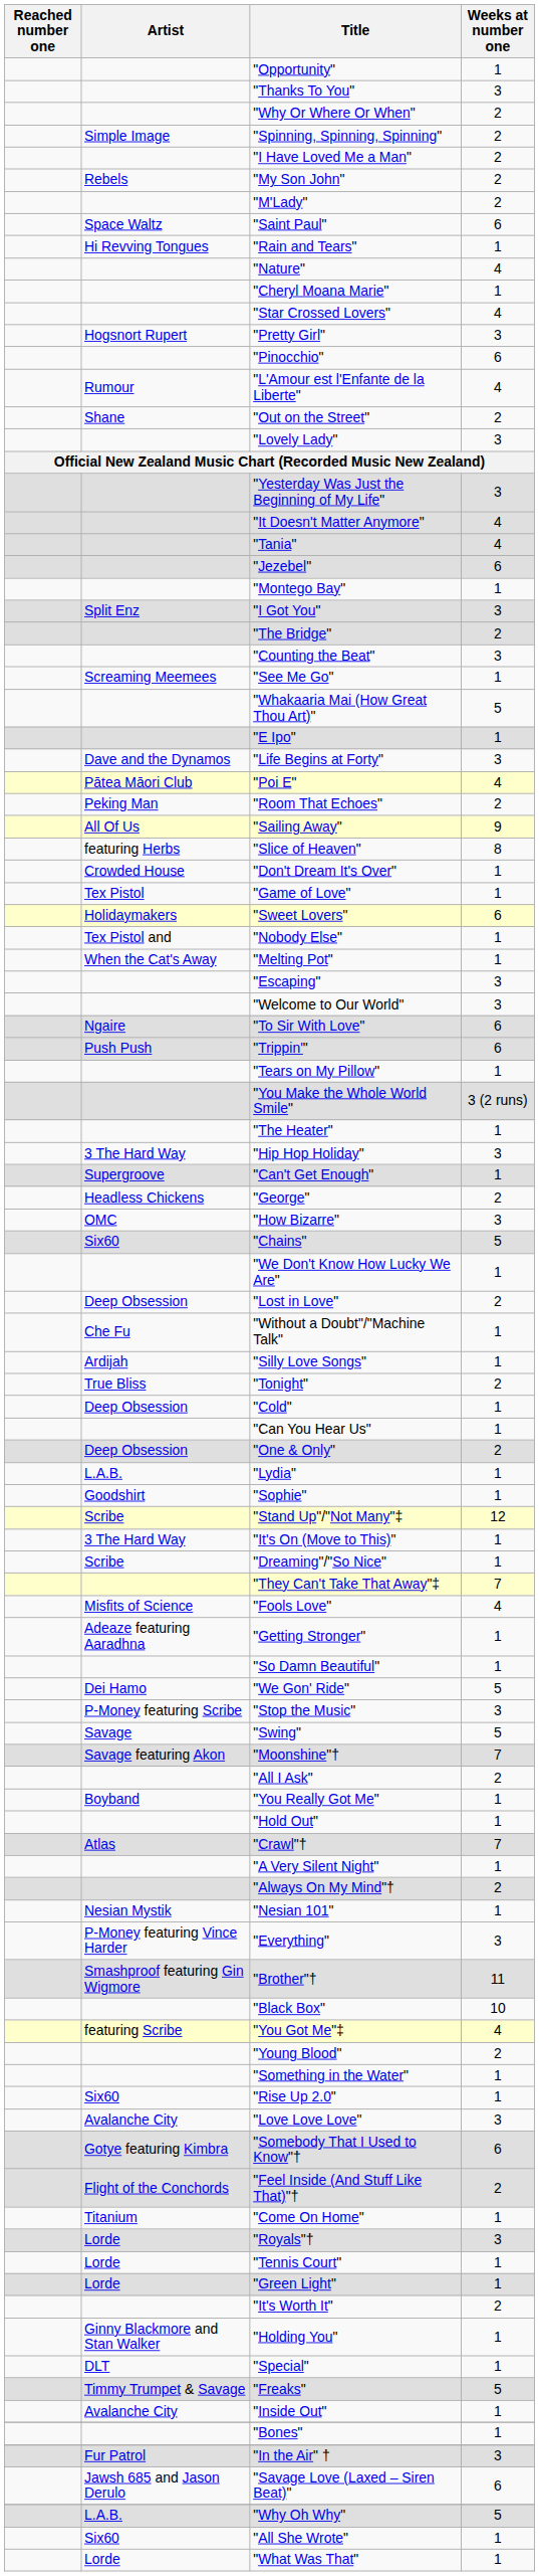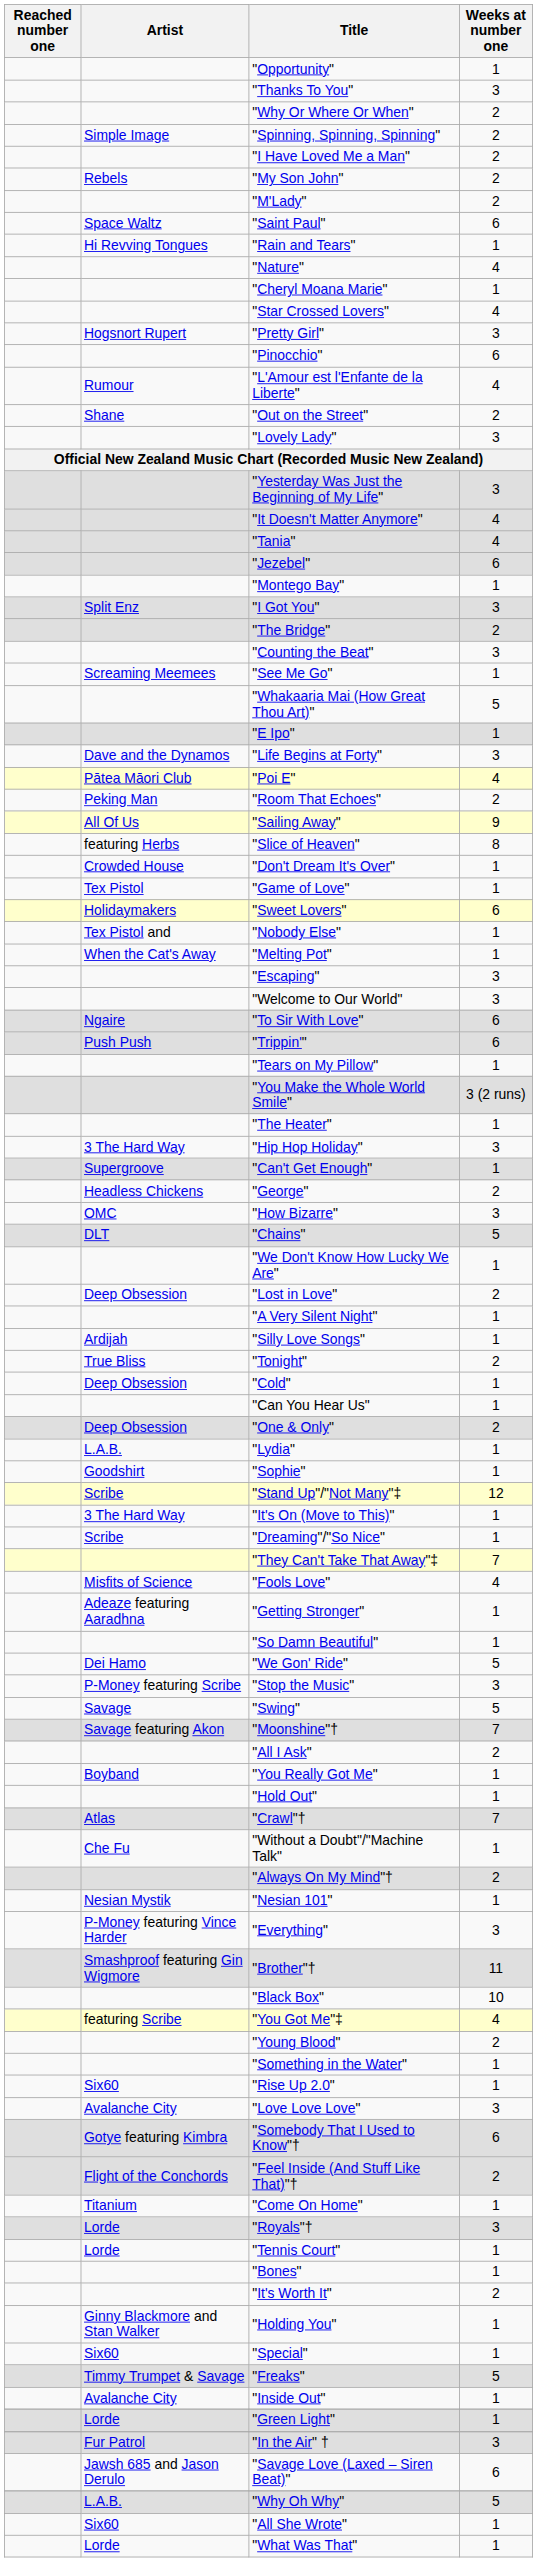"Chains" | Artist: Six60 -> DLT
rows swapped: "Without a Doubt"/"Machine Talk" <-> "A Very Silent Night"
rows swapped: "Bones" <-> "Green Light"
"Special" | Artist: DLT -> Six60
